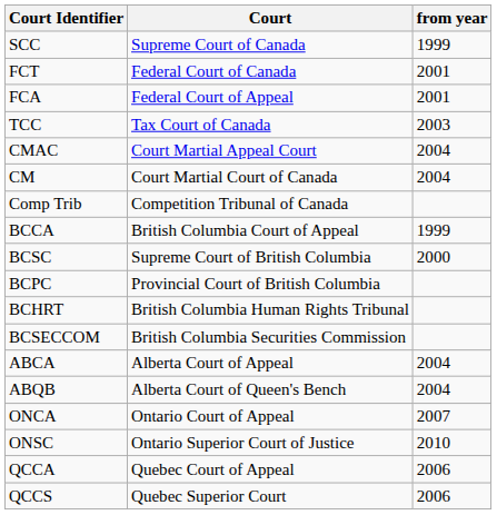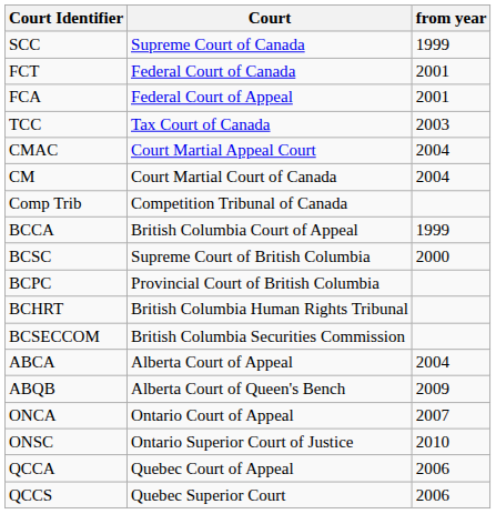ABQB | from year: 2004 -> 2009
